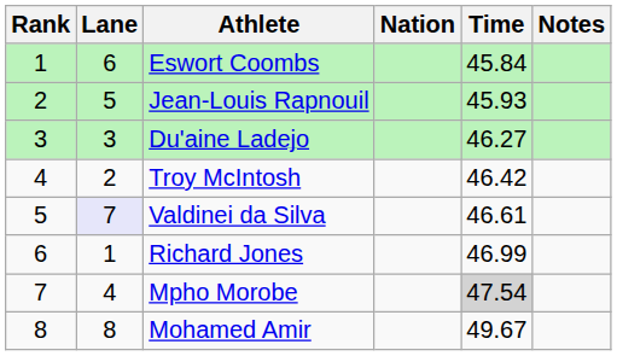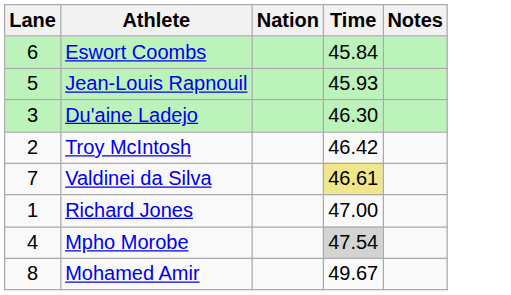- column: Rank | 1 | 2 | 3 | 4 | 5 | 6 | 7 | 8
Du'aine Ladejo | Time: 46.27 -> 46.30
Valdinei da Silva | Lane: lavender background -> no background
Valdinei da Silva | Time: no background -> khaki background
Richard Jones | Time: 46.99 -> 47.00
